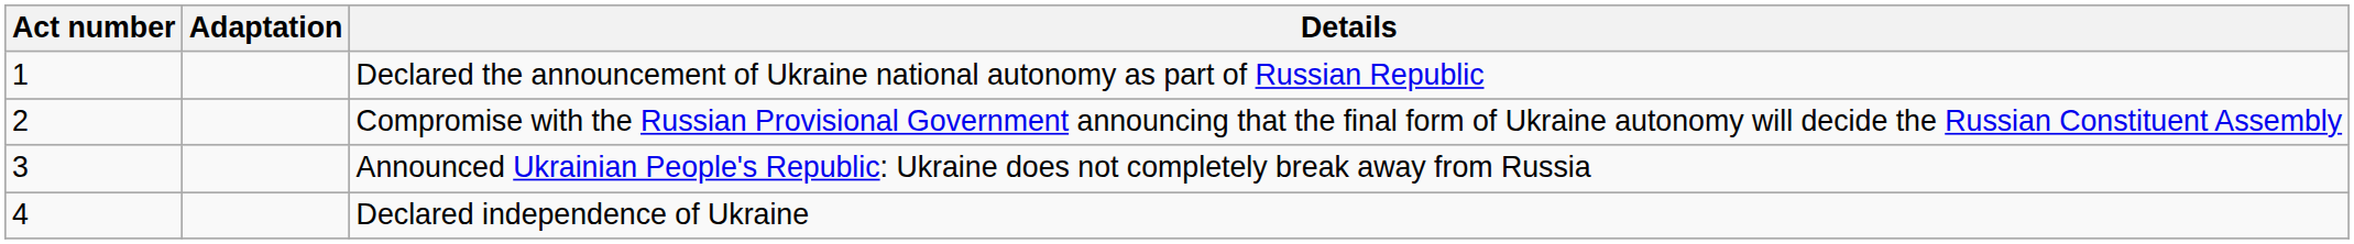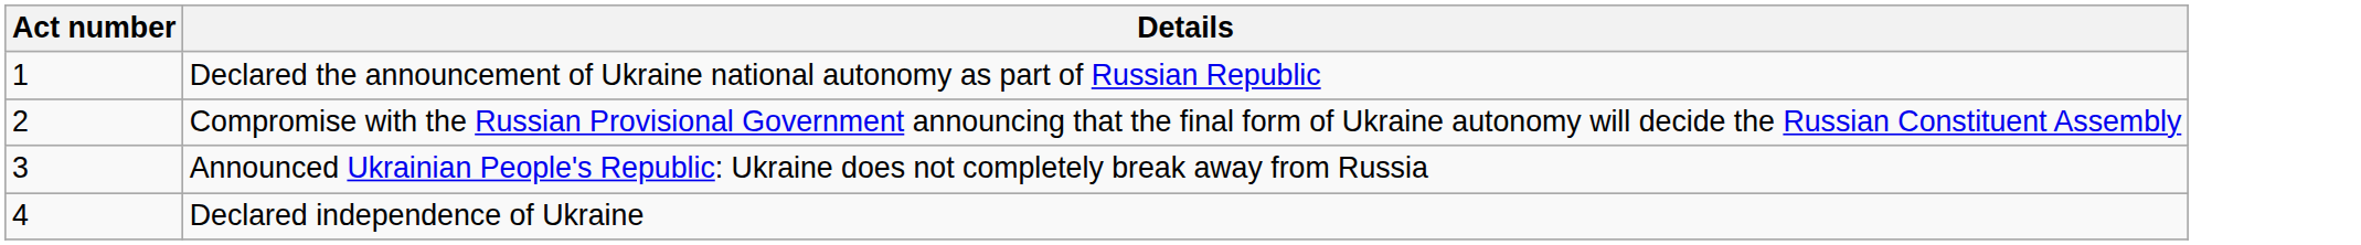- column: Adaptation
